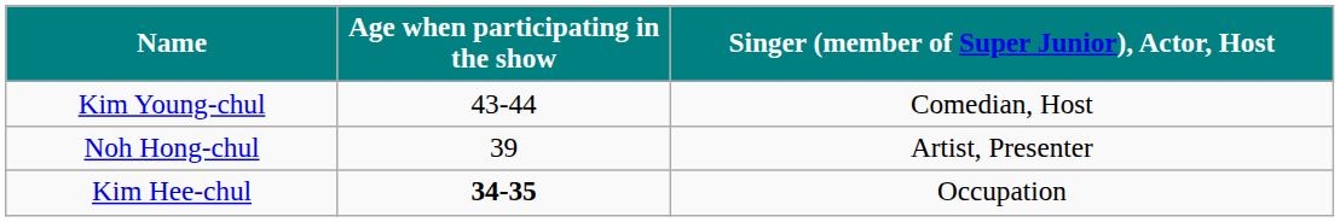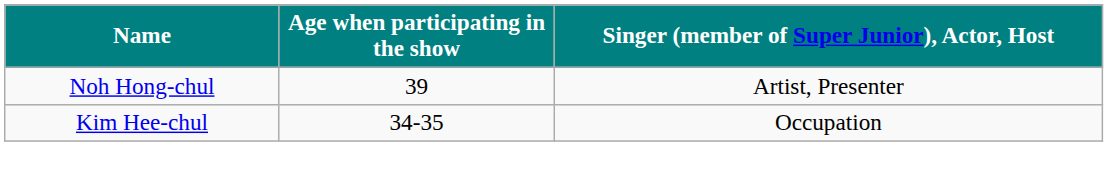- row: Kim Young-chul | 43-44 | Comedian, Host
Kim Hee-chul | column 2: bold -> normal
